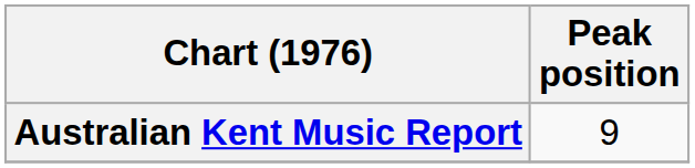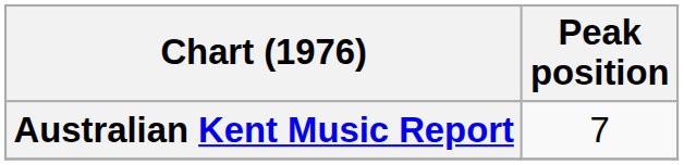Australian Kent Music Report | Peak position: 9 -> 7
